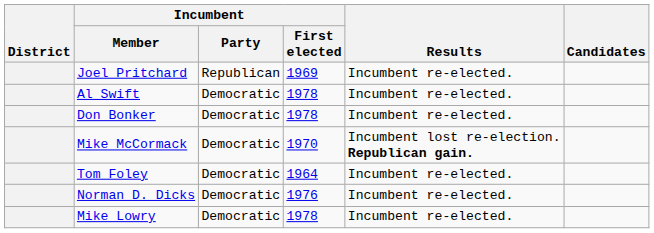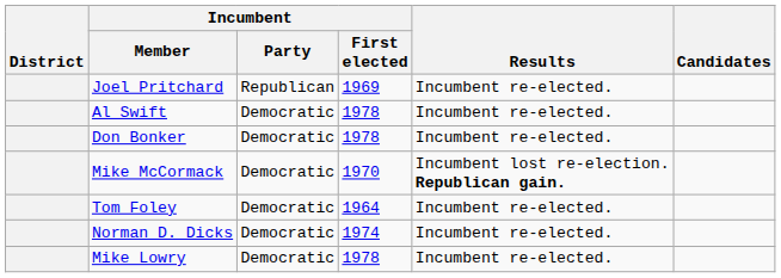Norman D. Dicks | Incumbent / First elected: 1976 -> 1974
